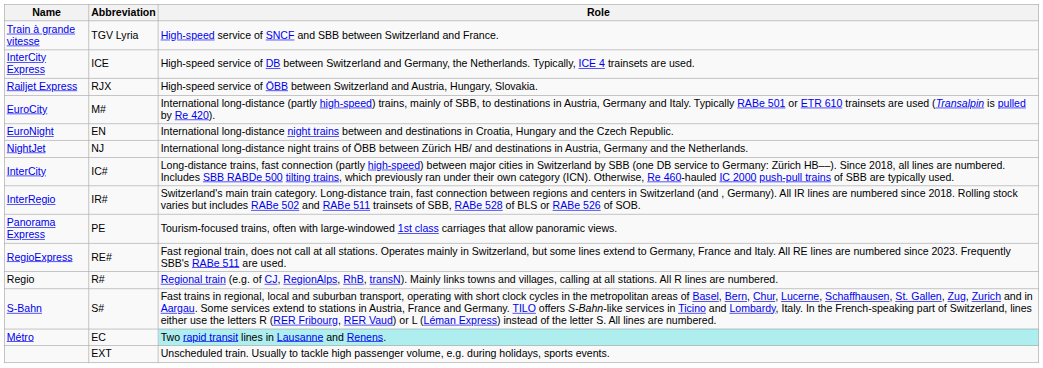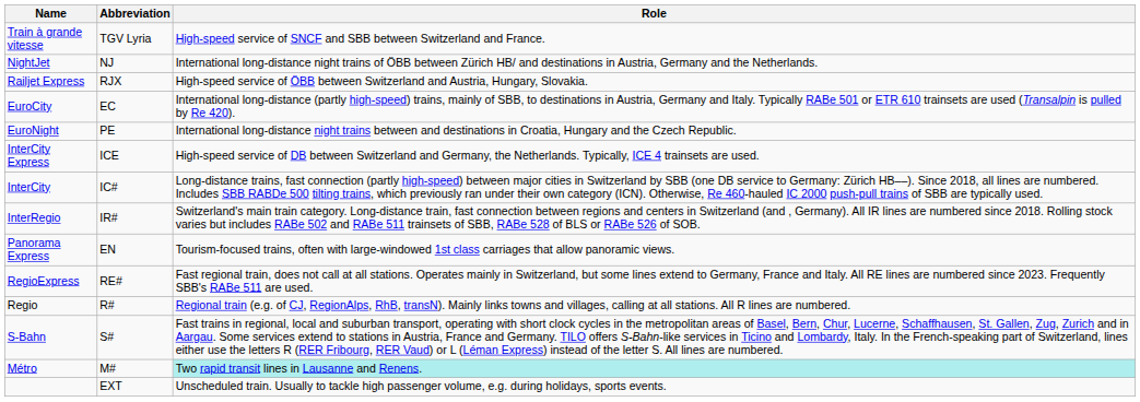rows swapped: InterCity Express <-> NightJet
EuroCity | Abbreviation: M# -> EC
EuroNight | Abbreviation: EN -> PE
Panorama Express | Abbreviation: PE -> EN
Métro | Abbreviation: EC -> M#
